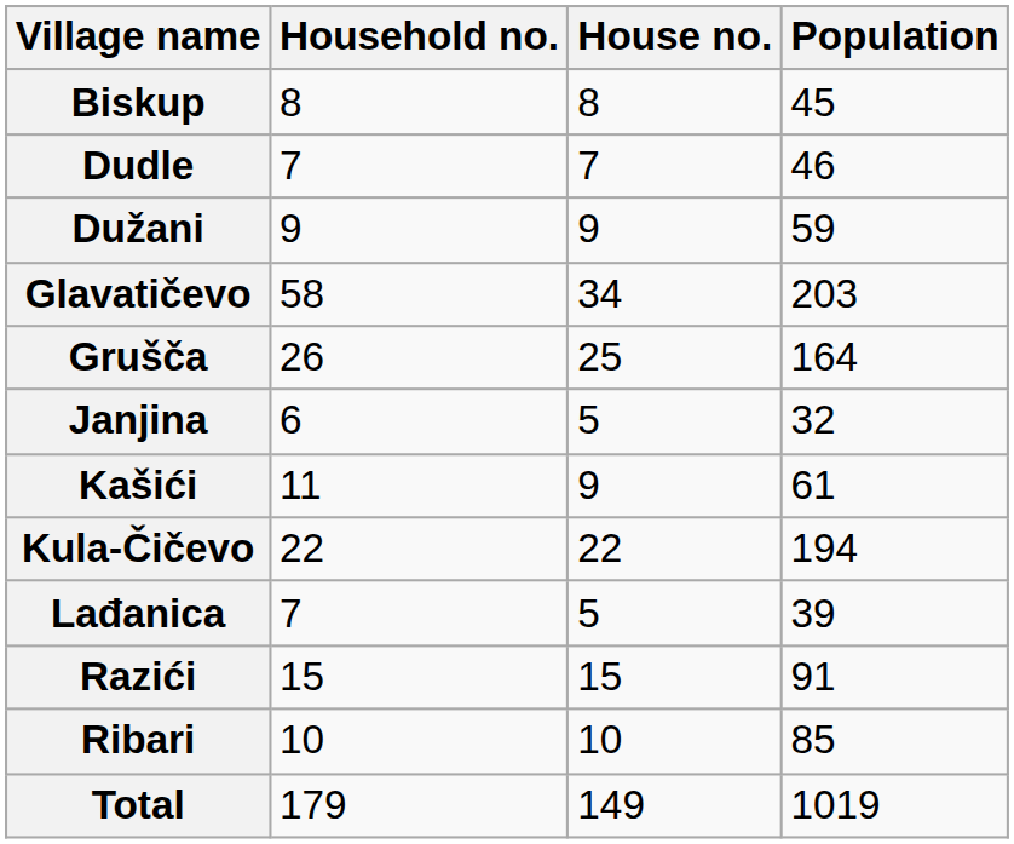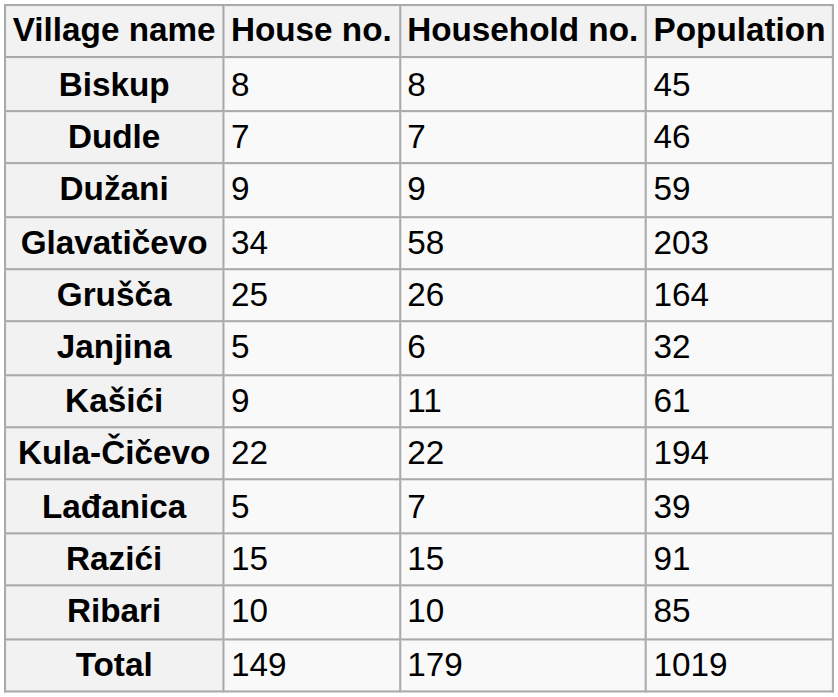columns swapped: House no. <-> Household no.
